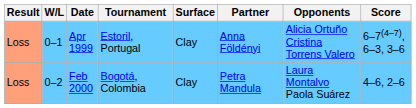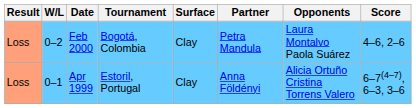rows swapped: Apr 1999 <-> Feb 2000
